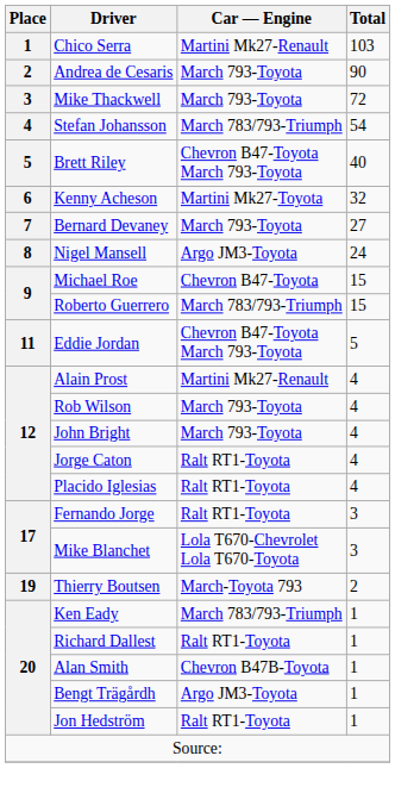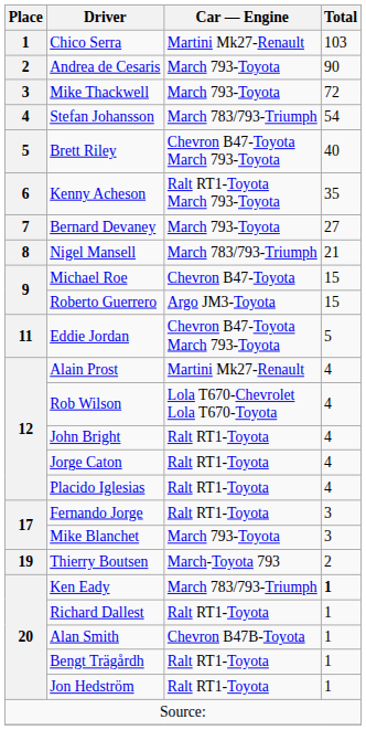Kenny Acheson | Car — Engine: Martini Mk27-Toyota -> Ralt RT1-Toyota March 793-Toyota
Kenny Acheson | Total: 32 -> 35
Nigel Mansell | Car — Engine: Argo JM3-Toyota -> March 783/793-Triumph
Nigel Mansell | Total: 24 -> 21
Roberto Guerrero | Car — Engine: March 783/793-Triumph -> Argo JM3-Toyota
Rob Wilson | Car — Engine: March 793-Toyota -> Lola T670-Chevrolet Lola T670-Toyota
John Bright | Car — Engine: March 793-Toyota -> Ralt RT1-Toyota
Mike Blanchet | Car — Engine: Lola T670-Chevrolet Lola T670-Toyota -> March 793-Toyota
Ken Eady | Total: normal -> bold
Bengt Trägårdh | Car — Engine: Argo JM3-Toyota -> Ralt RT1-Toyota
